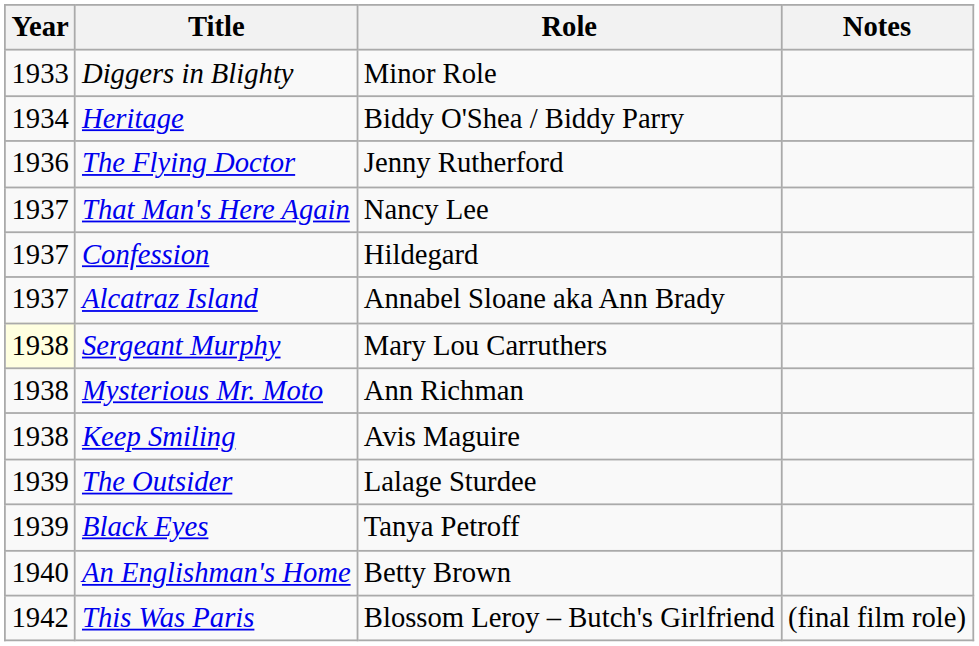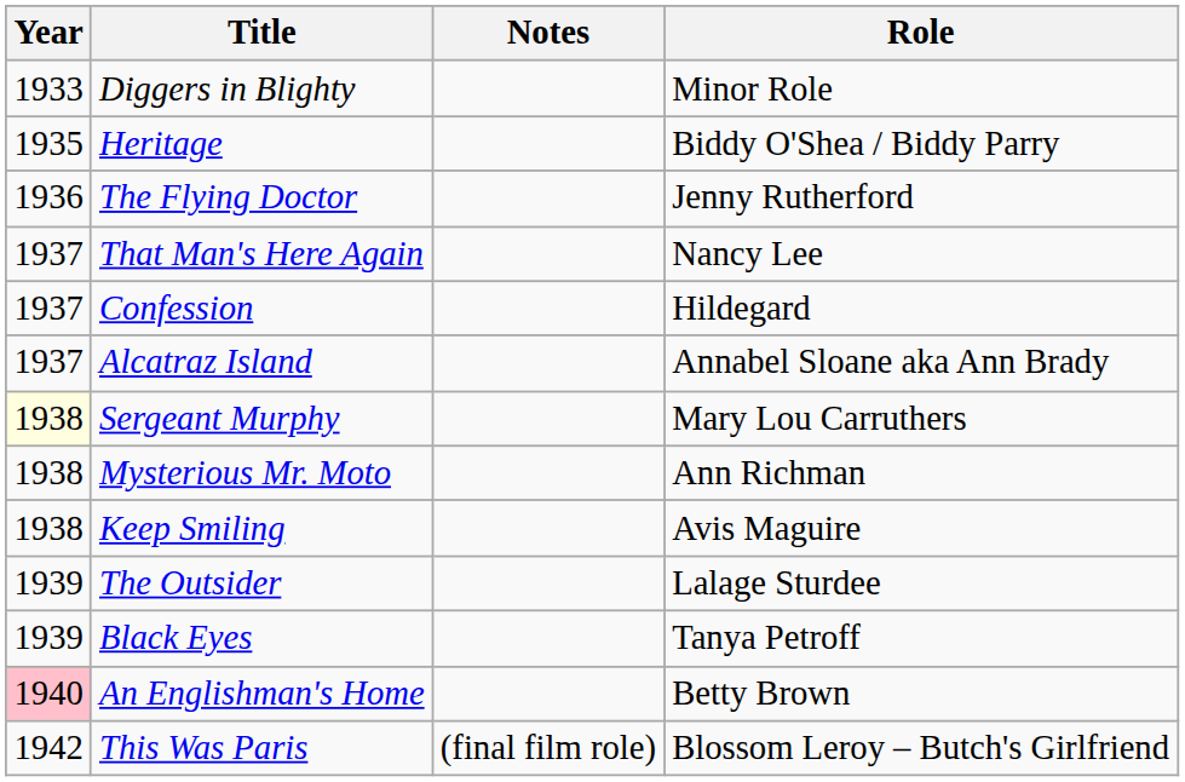columns swapped: Role <-> Notes
Heritage | Year: 1934 -> 1935
An Englishman's Home | Year: no background -> pink background
